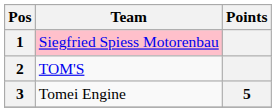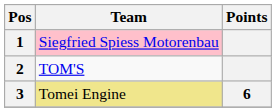3 | Team: no background -> khaki background
3 | Points: 5 -> 6
